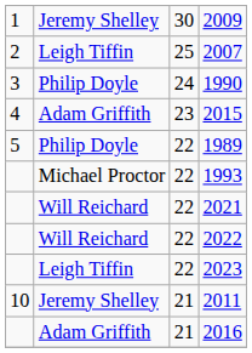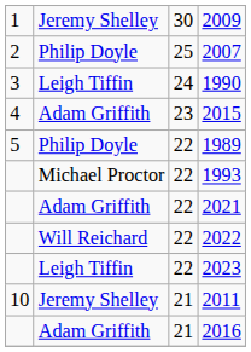2007 | column 2: Leigh Tiffin -> Philip Doyle
1990 | column 2: Philip Doyle -> Leigh Tiffin
2021 | column 2: Will Reichard -> Adam Griffith
